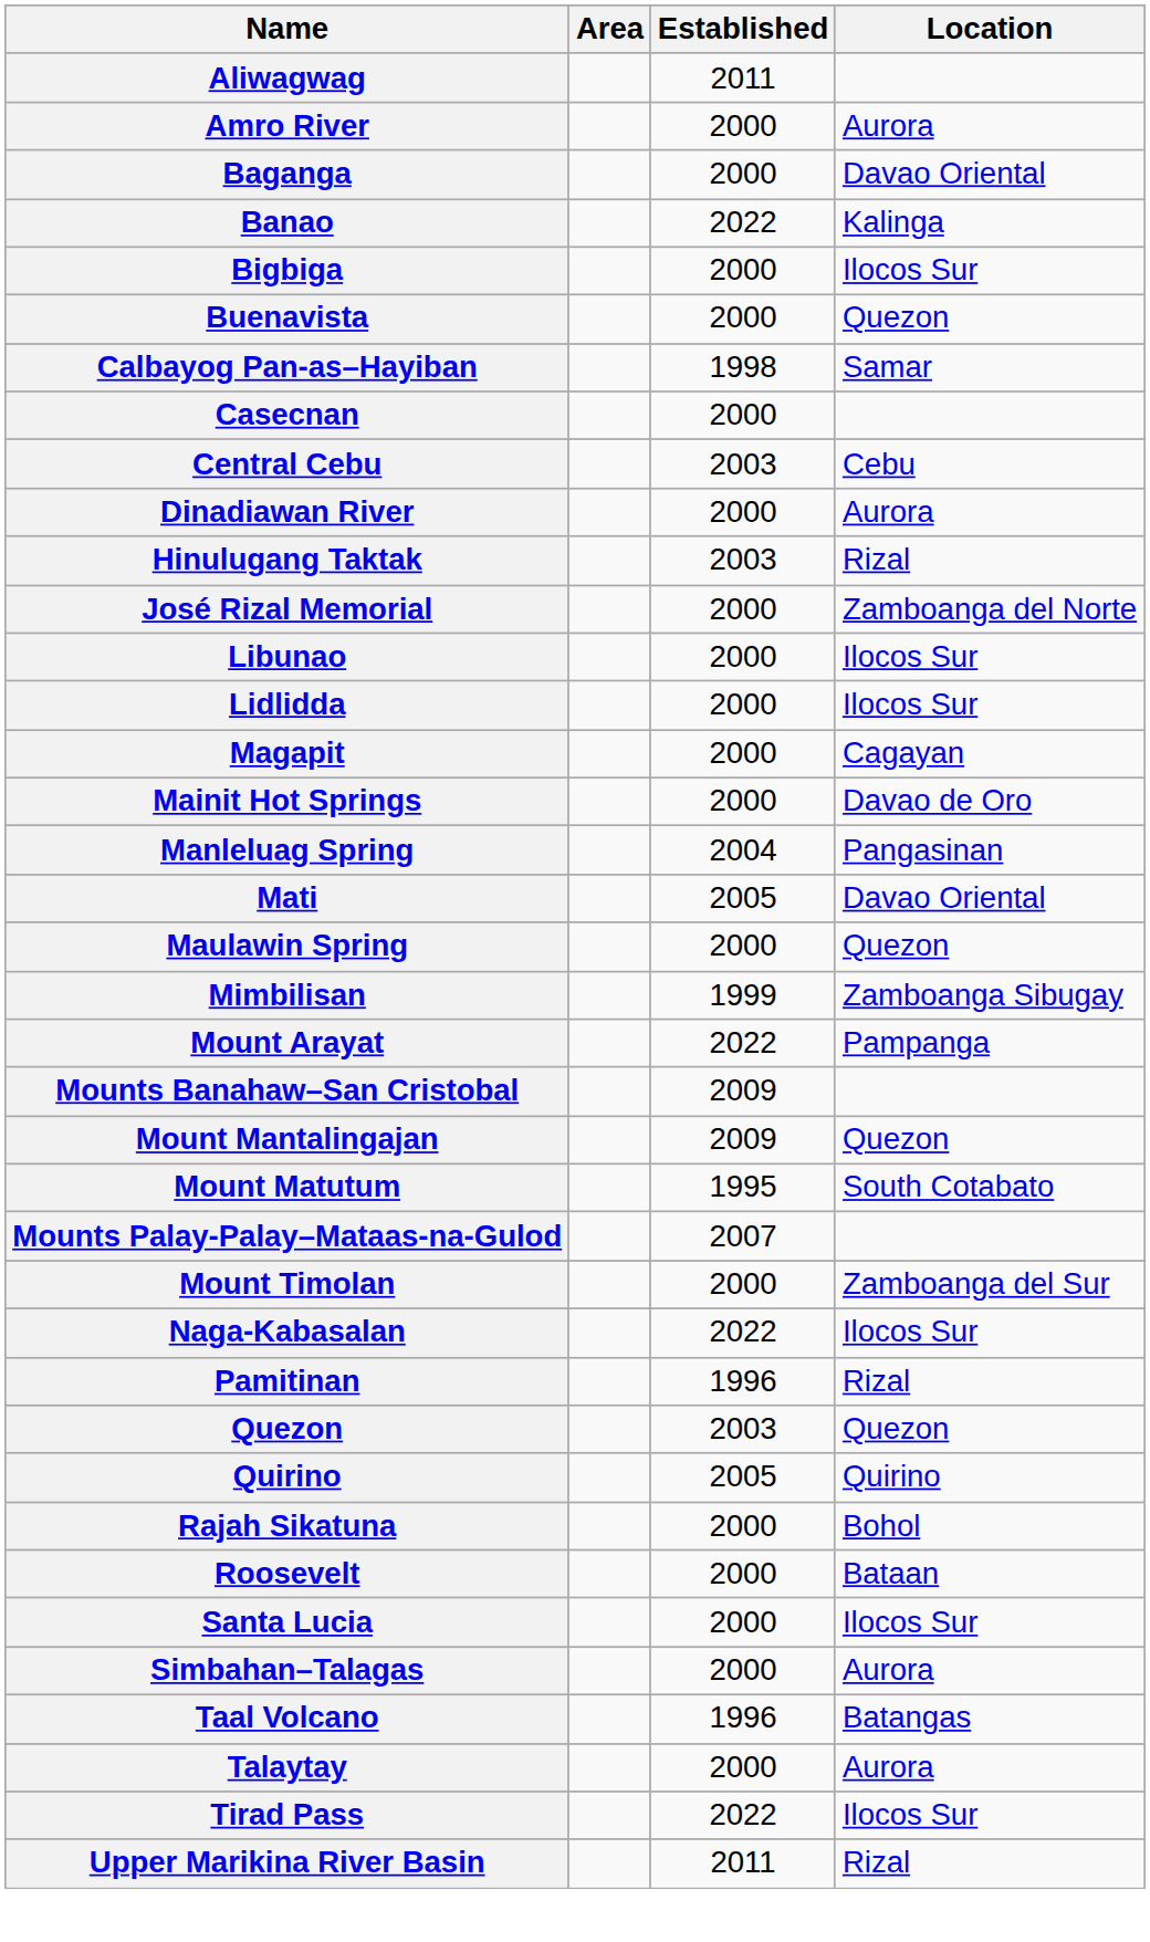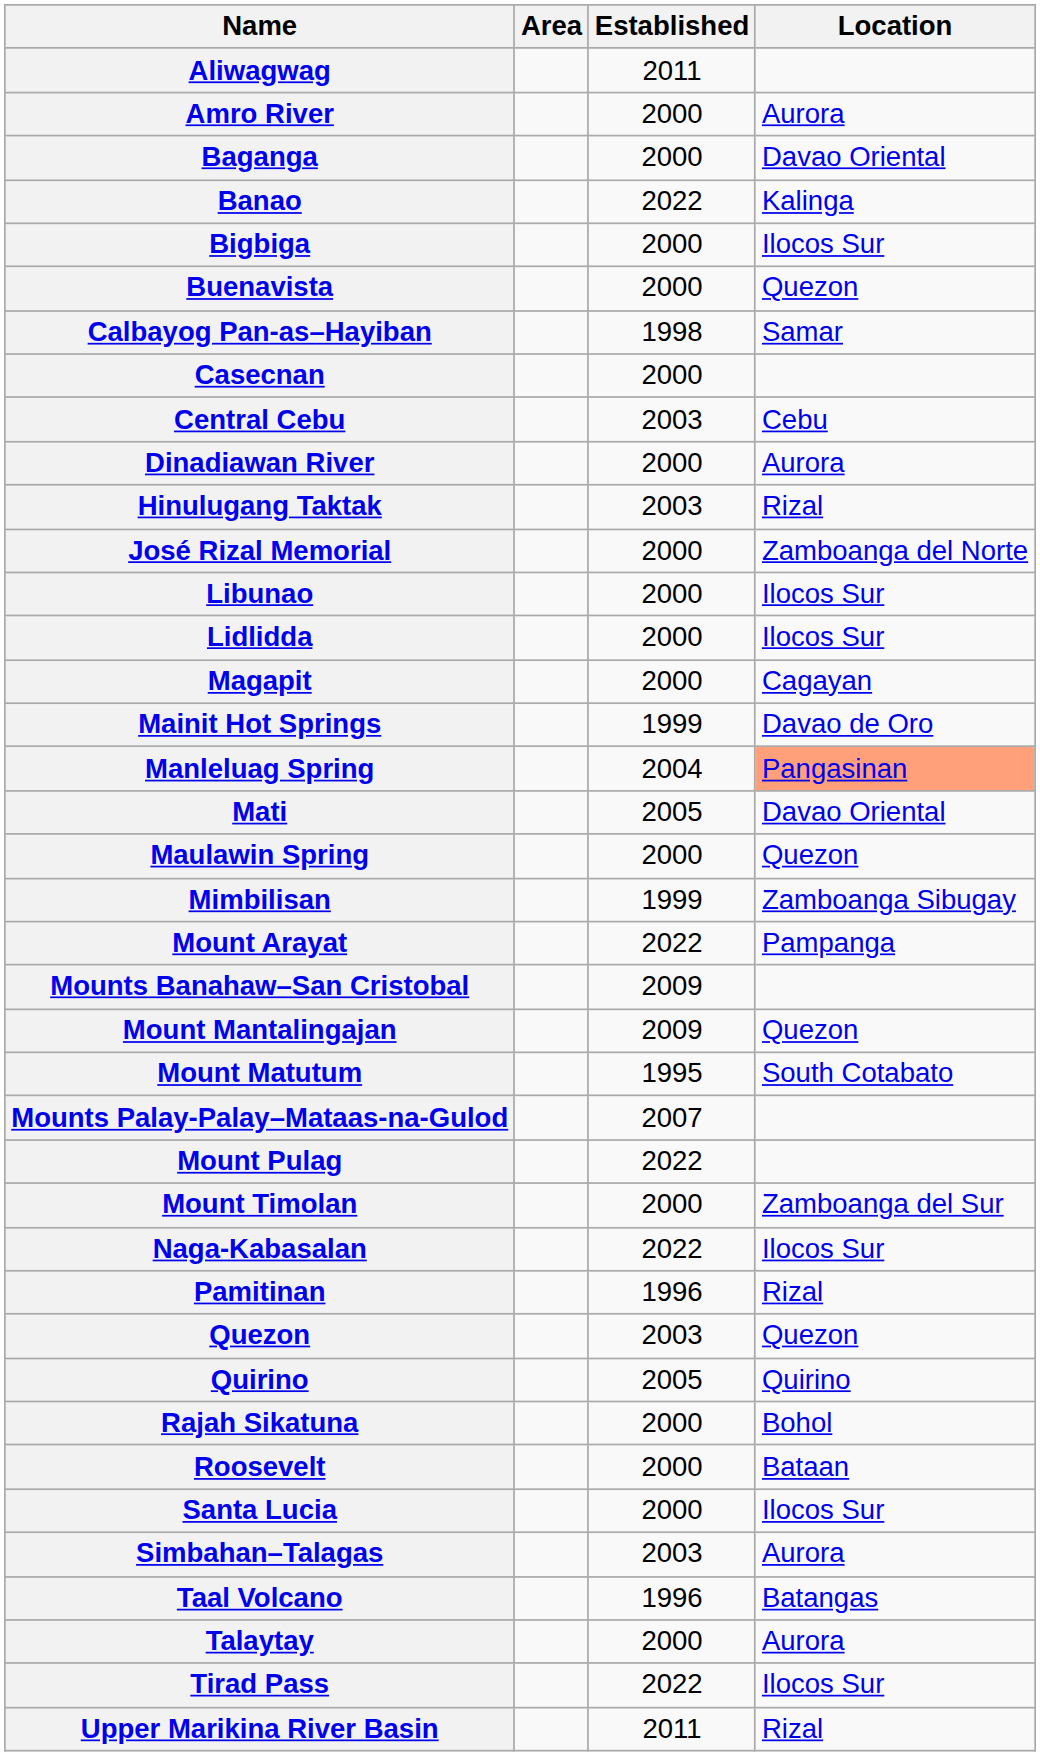Mainit Hot Springs | Established: 2000 -> 1999
Manleluag Spring | Location: no background -> lightsalmon background
+ row: Mount Pulag | 2022
Simbahan–Talagas | Established: 2000 -> 2003
